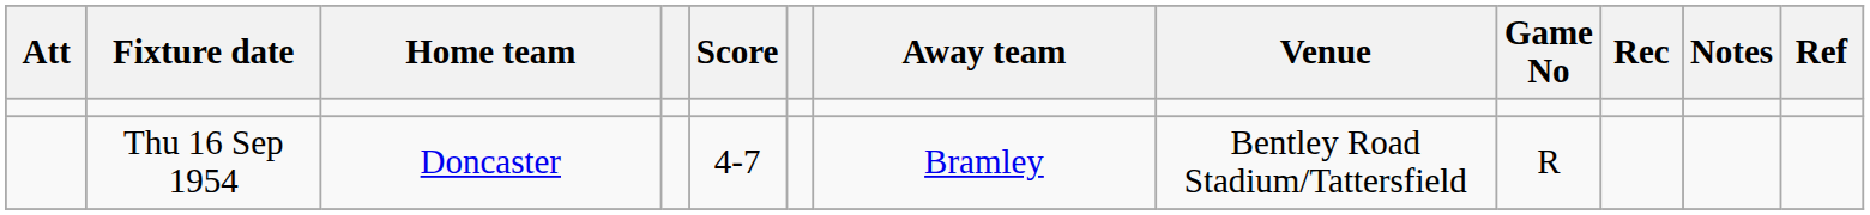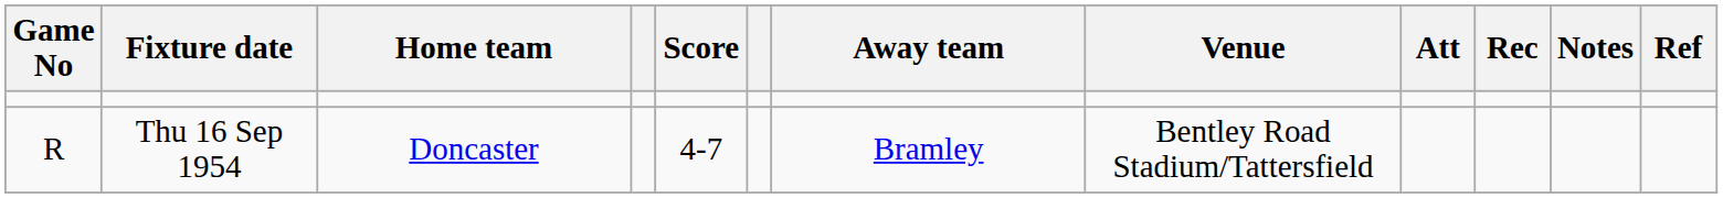columns swapped: Game No <-> Att
